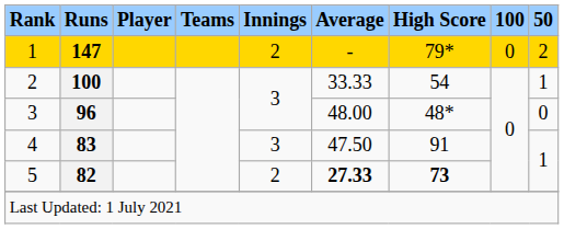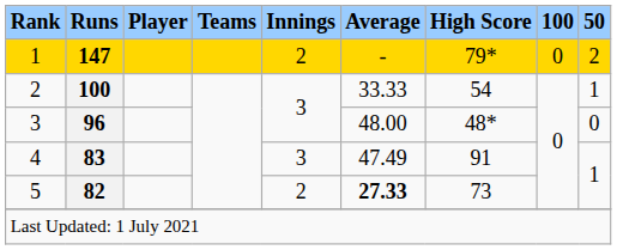4 | Average: 47.50 -> 47.49
5 | High Score: bold -> normal
